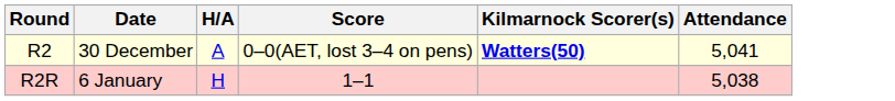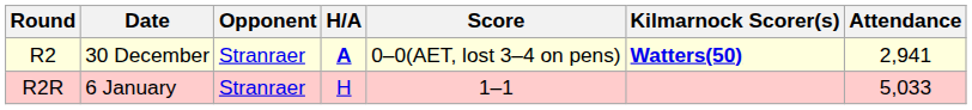+ column: Opponent | Stranraer | Stranraer
R2 | H/A: normal -> bold
R2 | Attendance: 5,041 -> 2,941
R2R | Attendance: 5,038 -> 5,033
